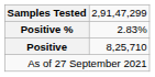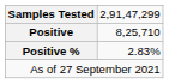rows swapped: Positive <-> Positive %
